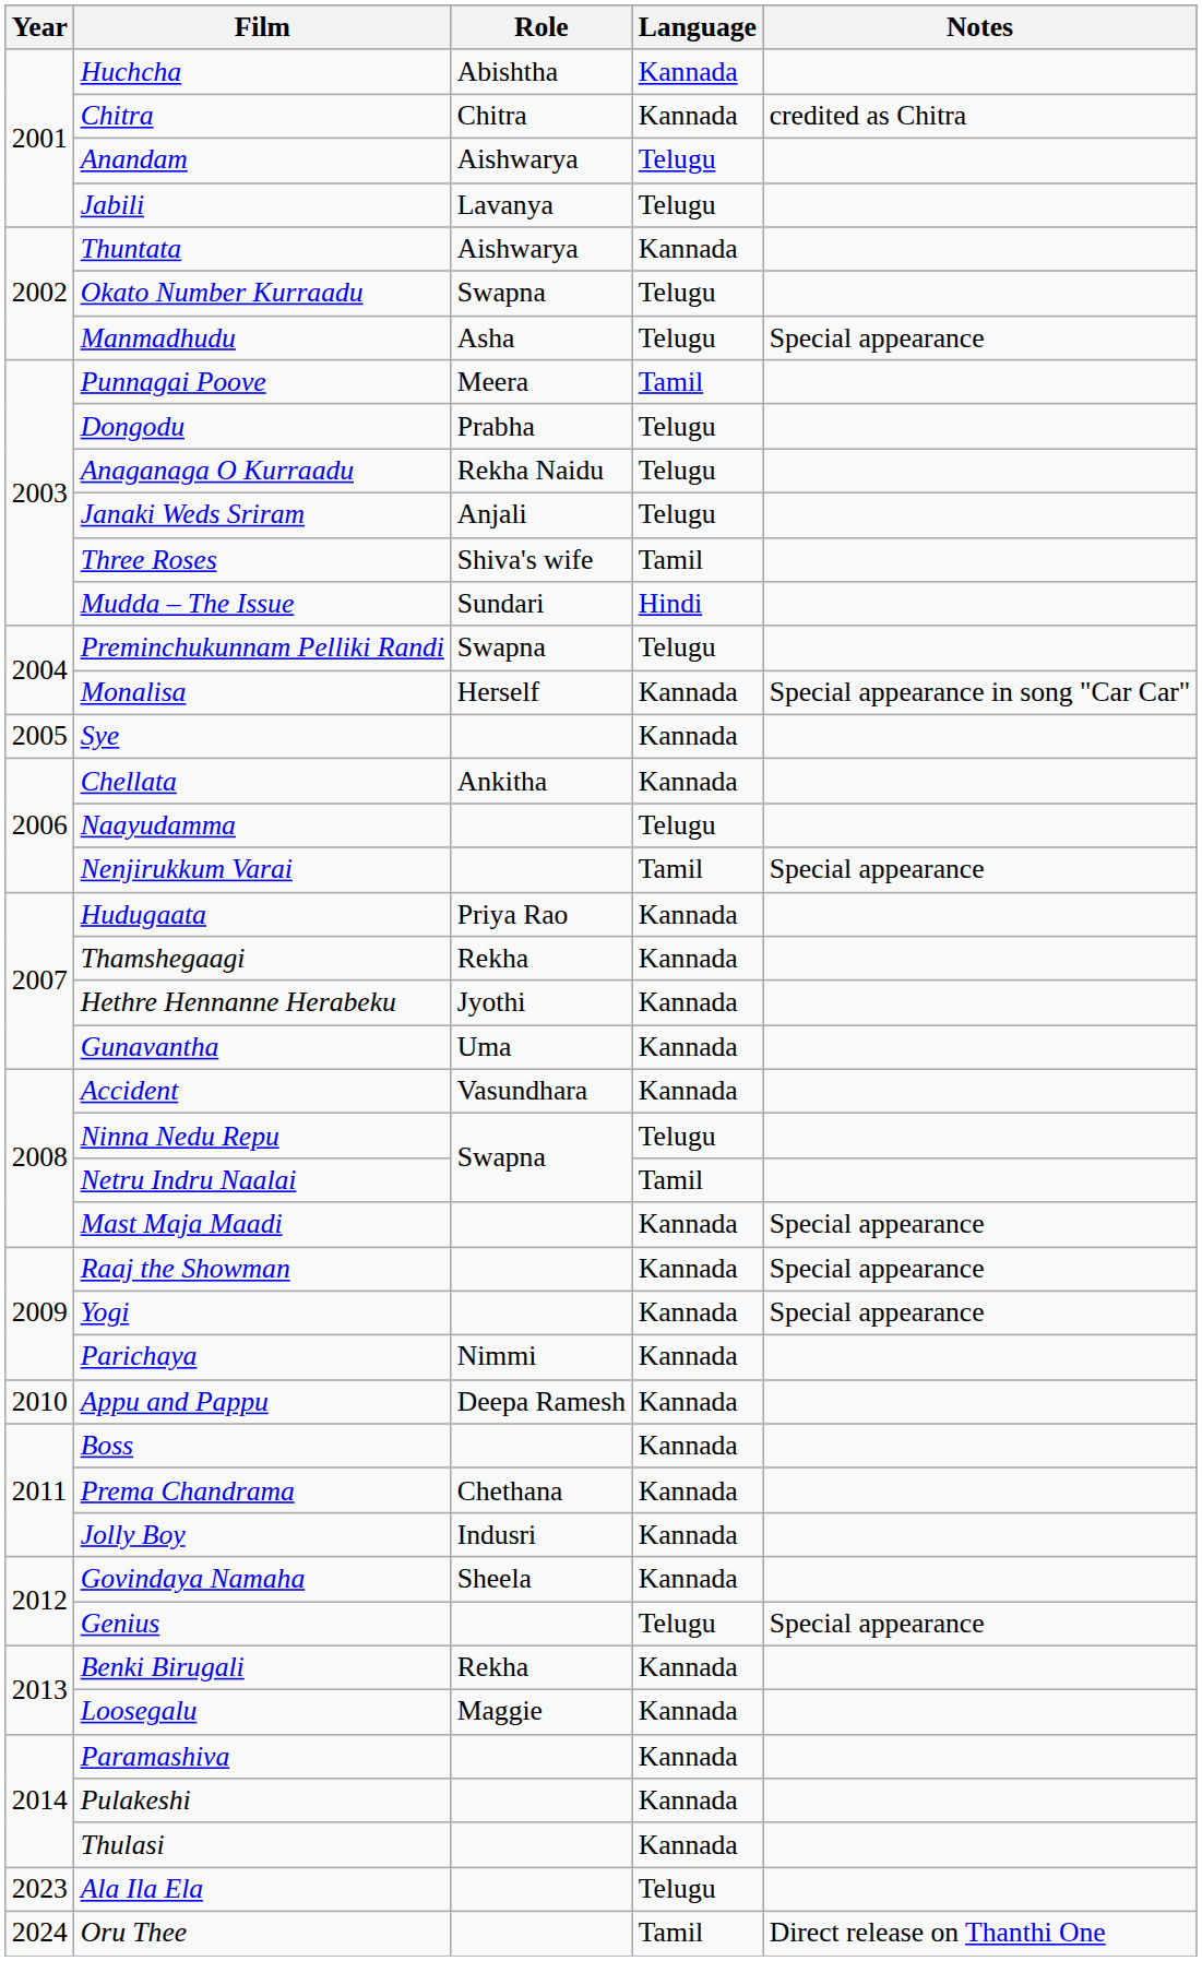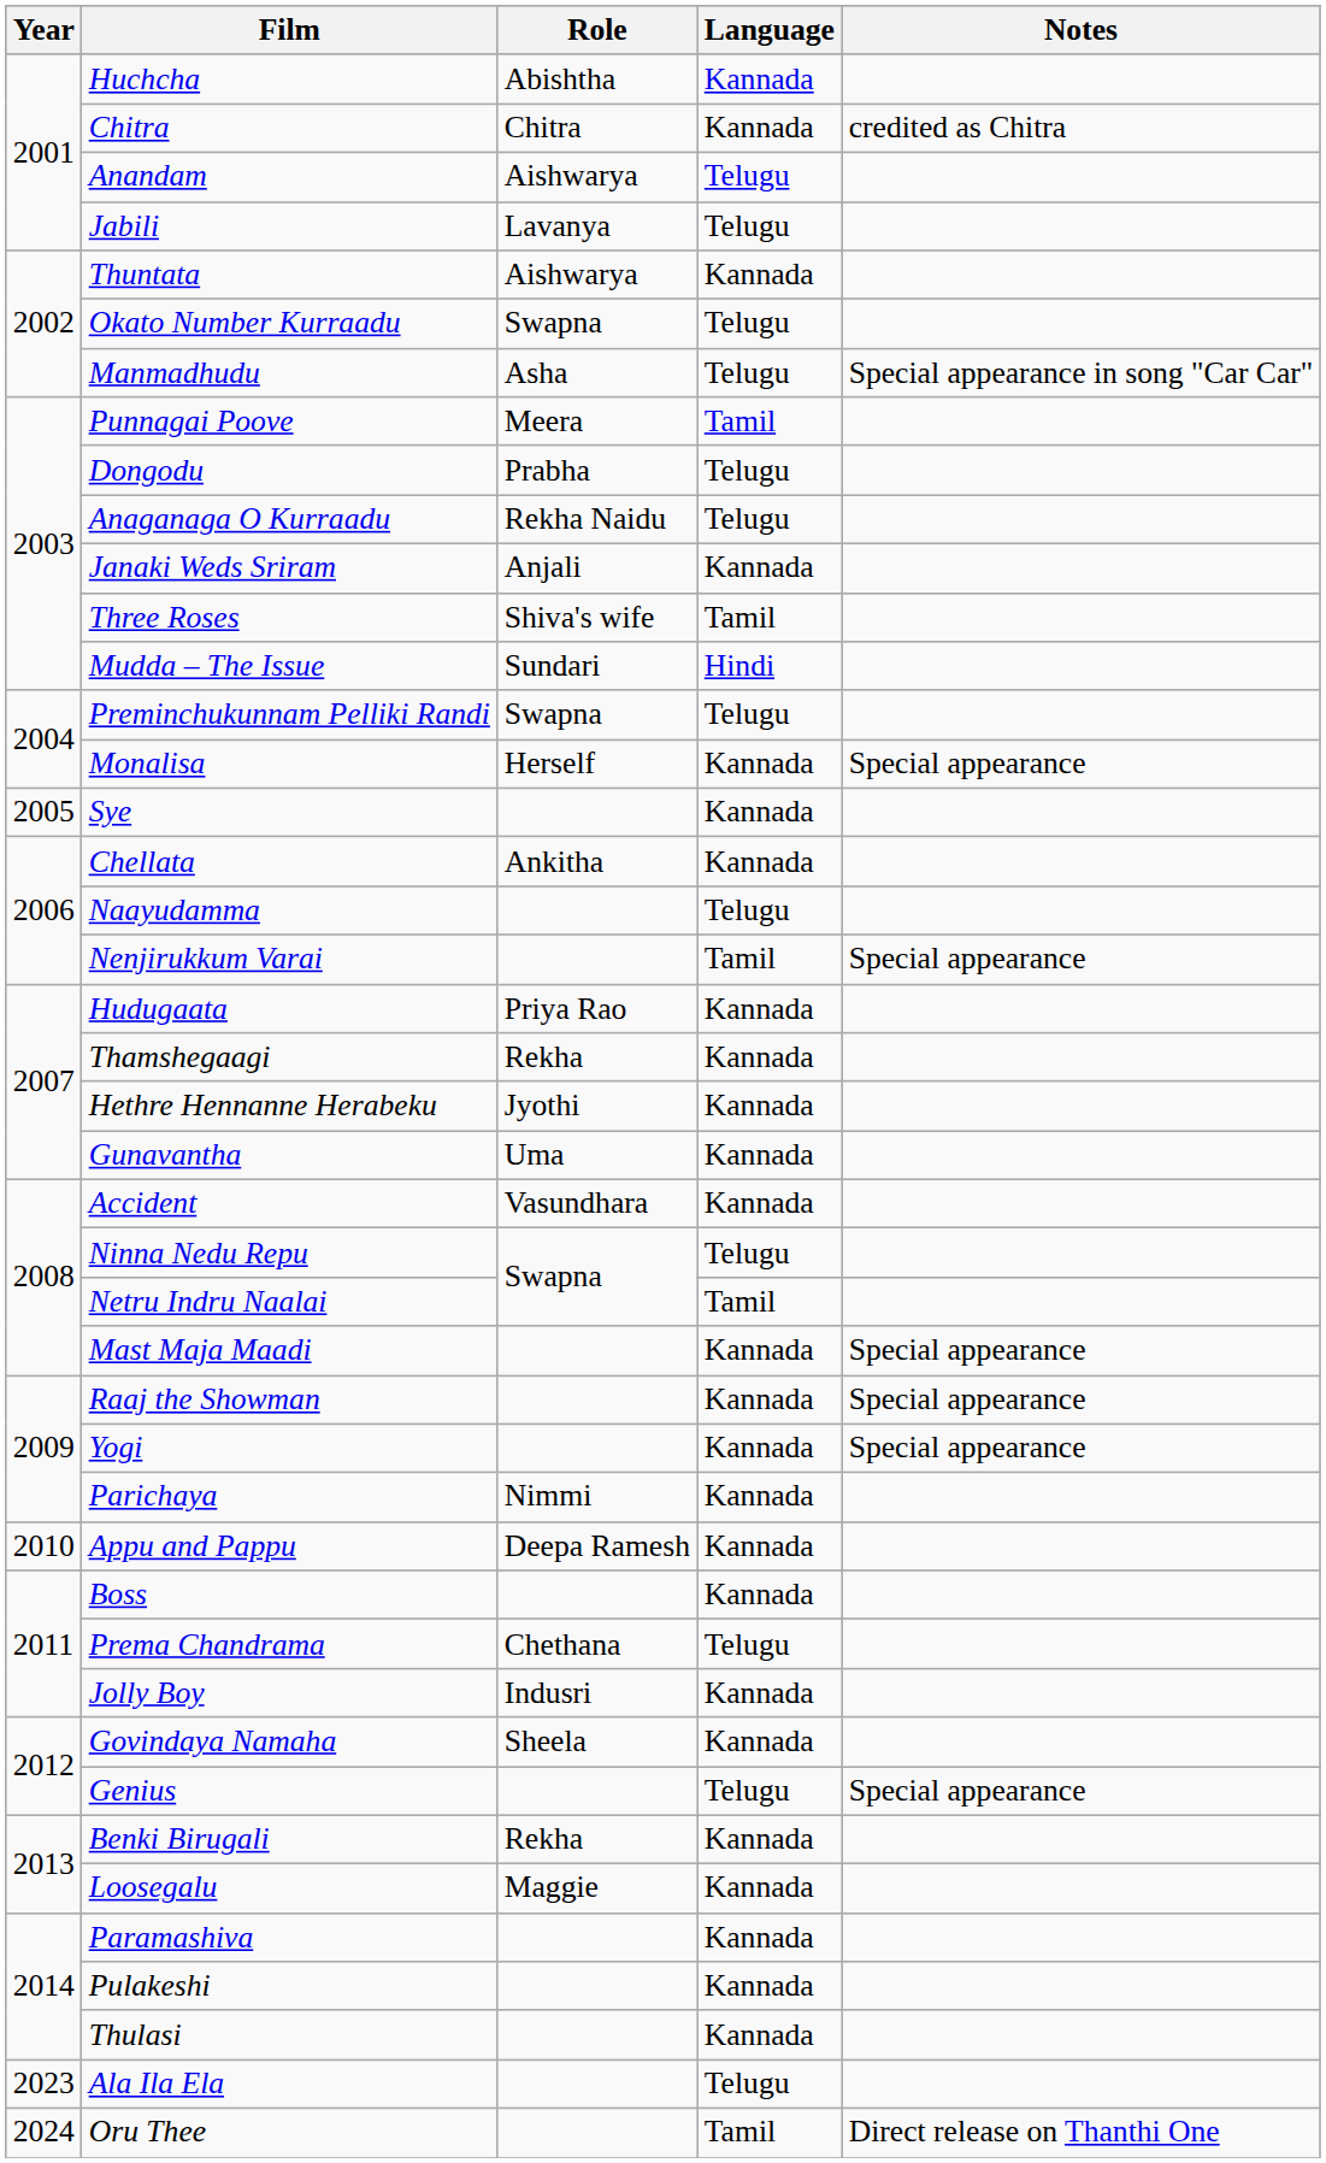Manmadhudu | Notes: Special appearance -> Special appearance in song "Car Car"
Janaki Weds Sriram | Language: Telugu -> Kannada
Monalisa | Notes: Special appearance in song "Car Car" -> Special appearance
Prema Chandrama | Language: Kannada -> Telugu
